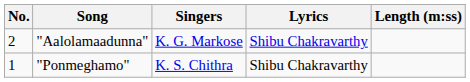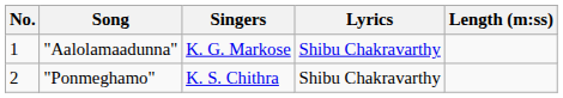"Aalolamaadunna" | No.: 2 -> 1
"Ponmeghamo" | No.: 1 -> 2
